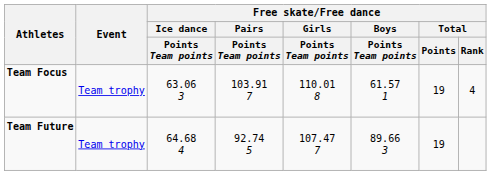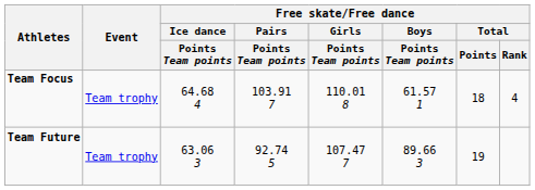Team Focus | Free skate/Free dance / Ice dance / Points Team points: 63.06 3 -> 64.68 4
Team Focus | Free skate/Free dance / Total / Points: 19 -> 18
Team Future | Free skate/Free dance / Ice dance / Points Team points: 64.68 4 -> 63.06 3
